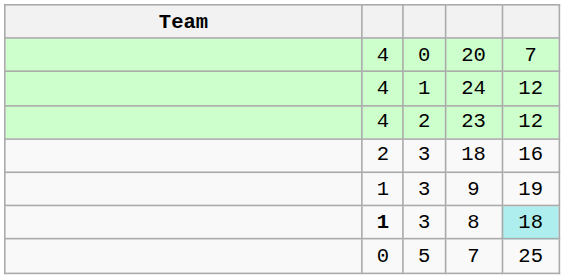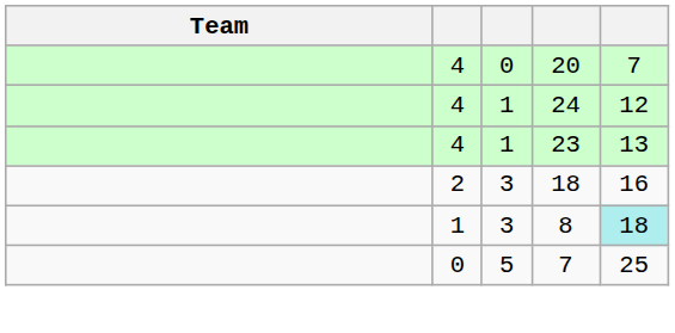23 | column 3: 2 -> 1
23 | column 5: 12 -> 13
- row: 1 | 3 | 9 | 19
8 | column 2: bold -> normal
